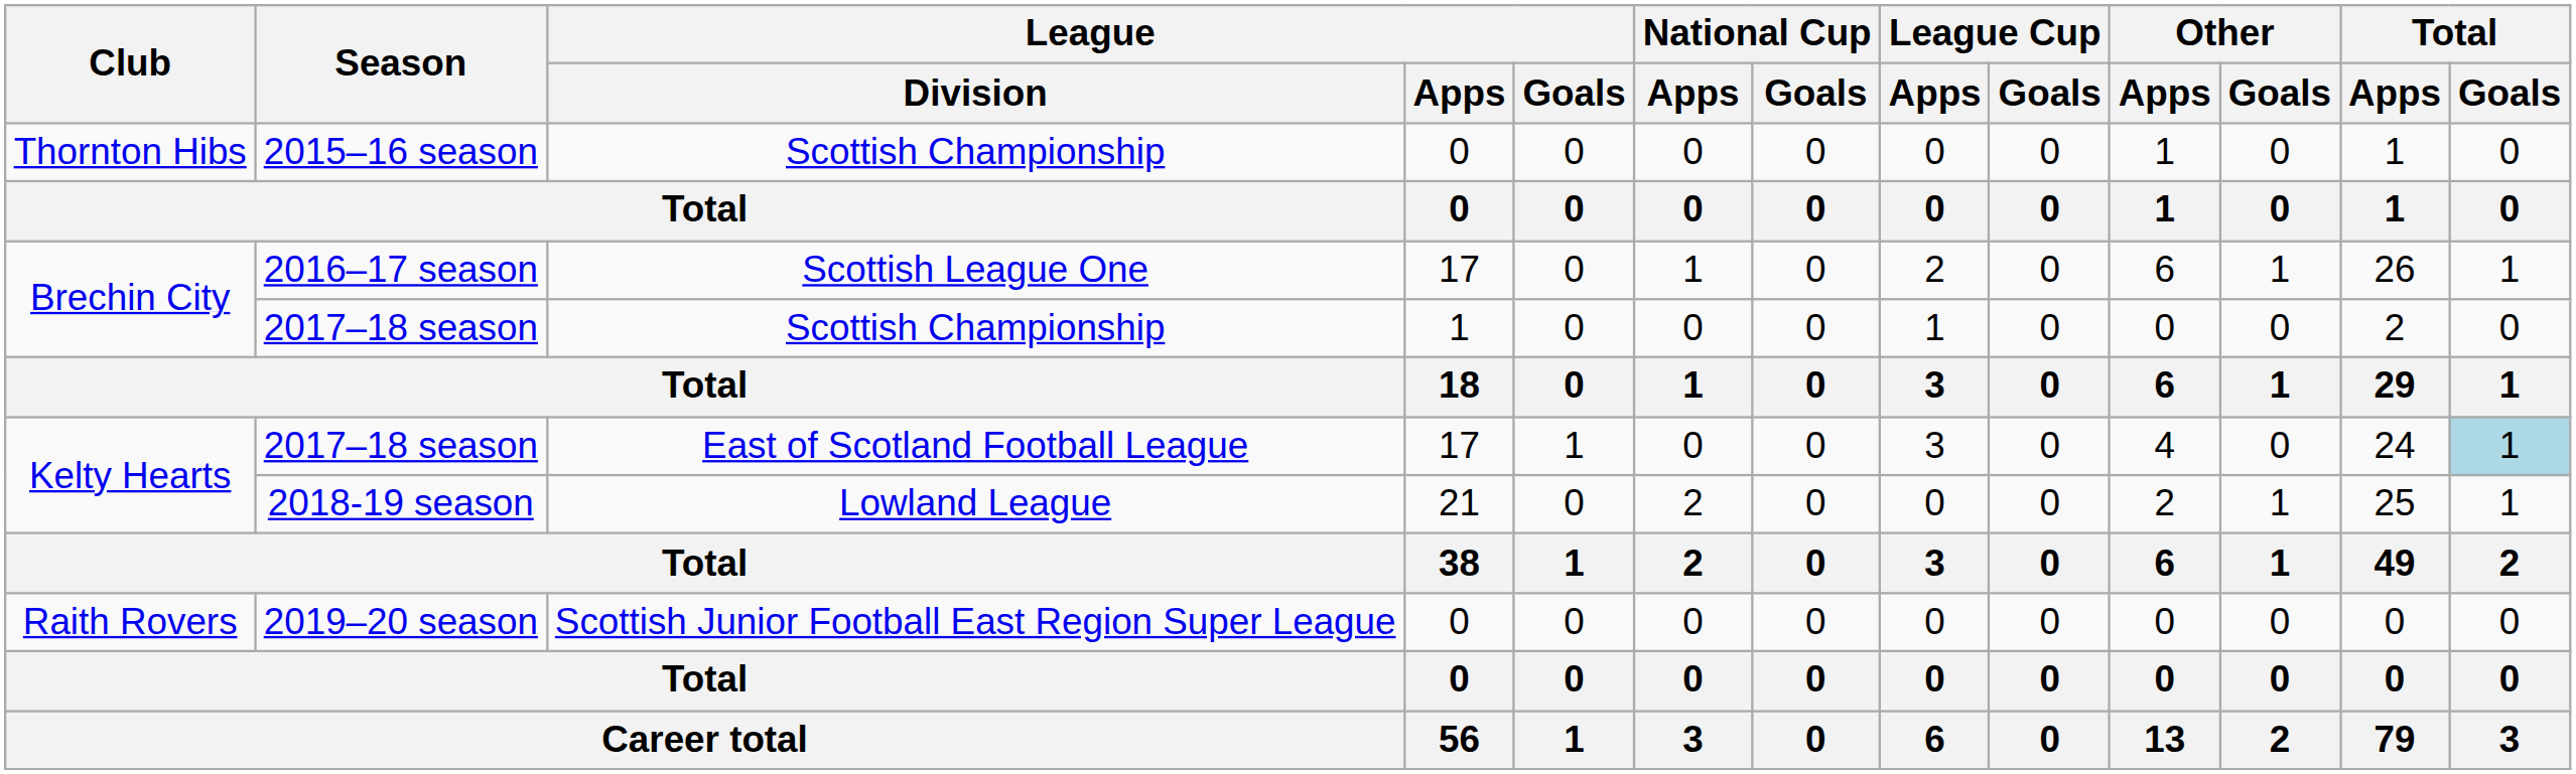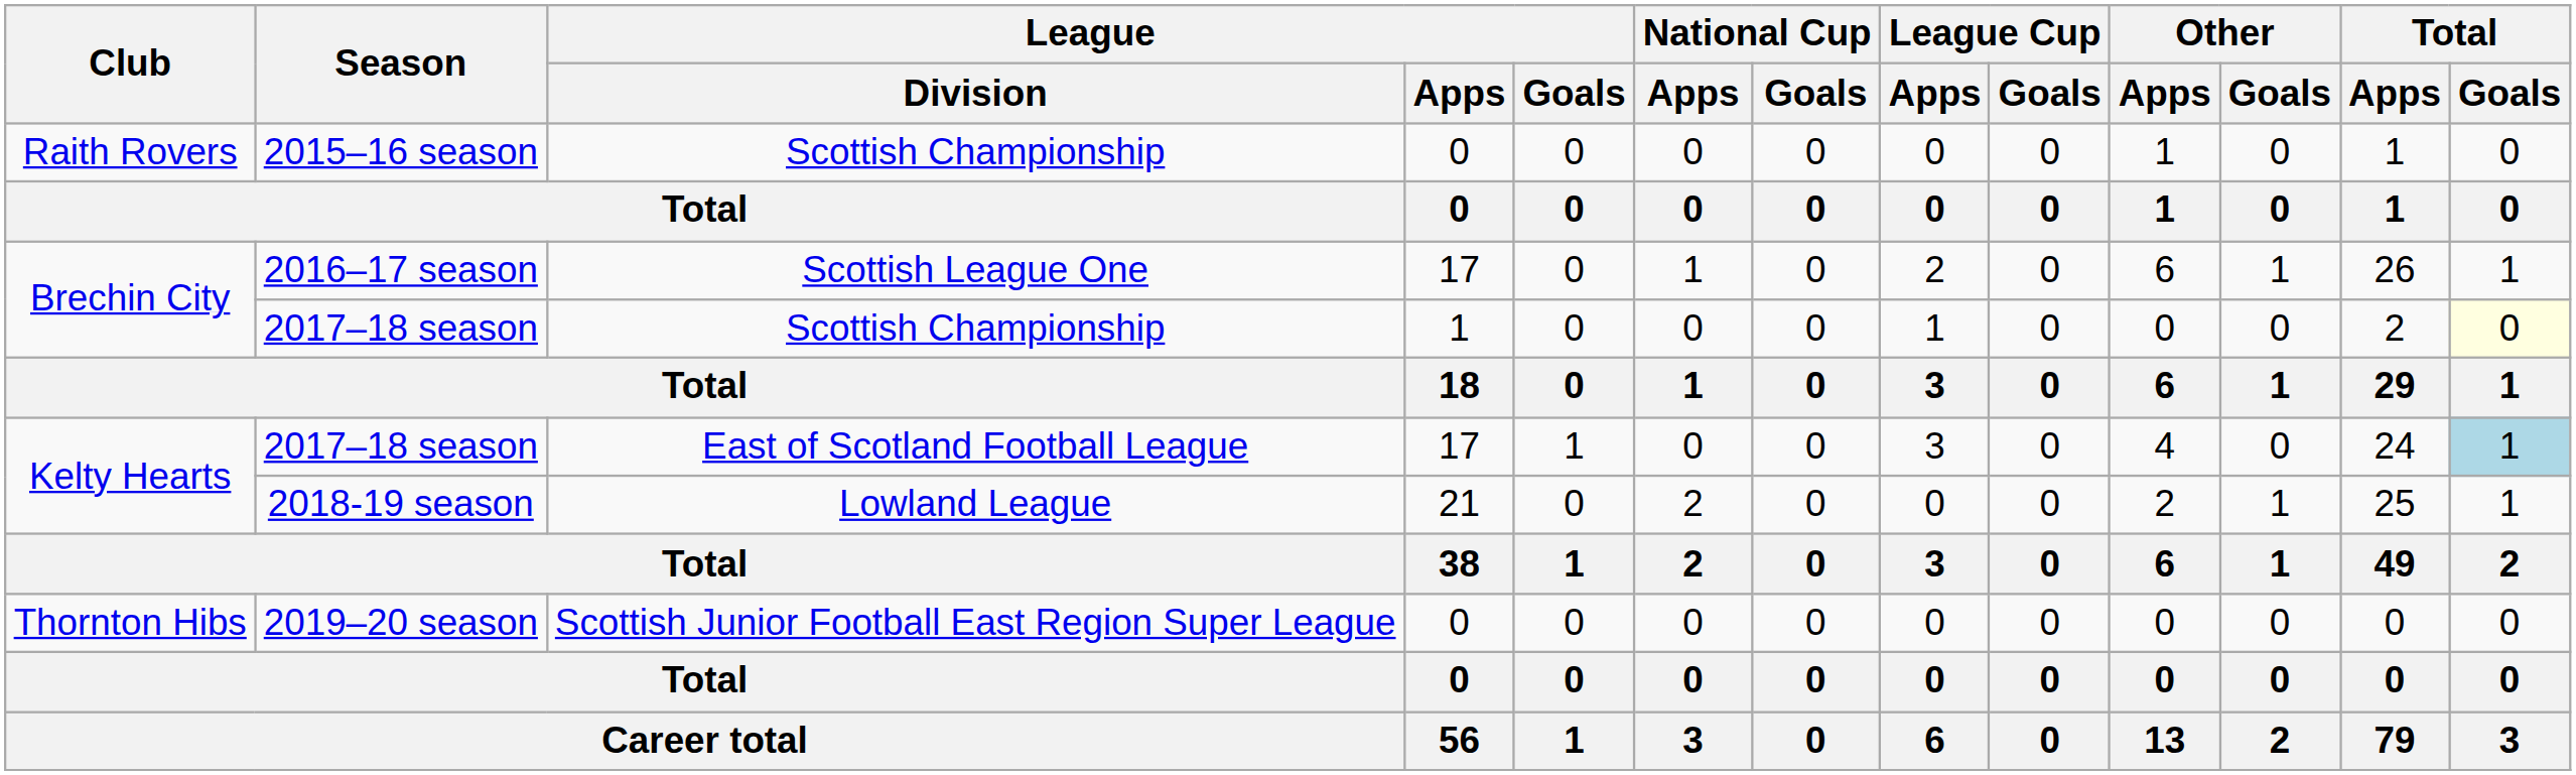2015–16 season | Club: Thornton Hibs -> Raith Rovers
2017–18 season / Scottish Championship | Total / Goals: no background -> lightyellow background
2019–20 season | Club: Raith Rovers -> Thornton Hibs
